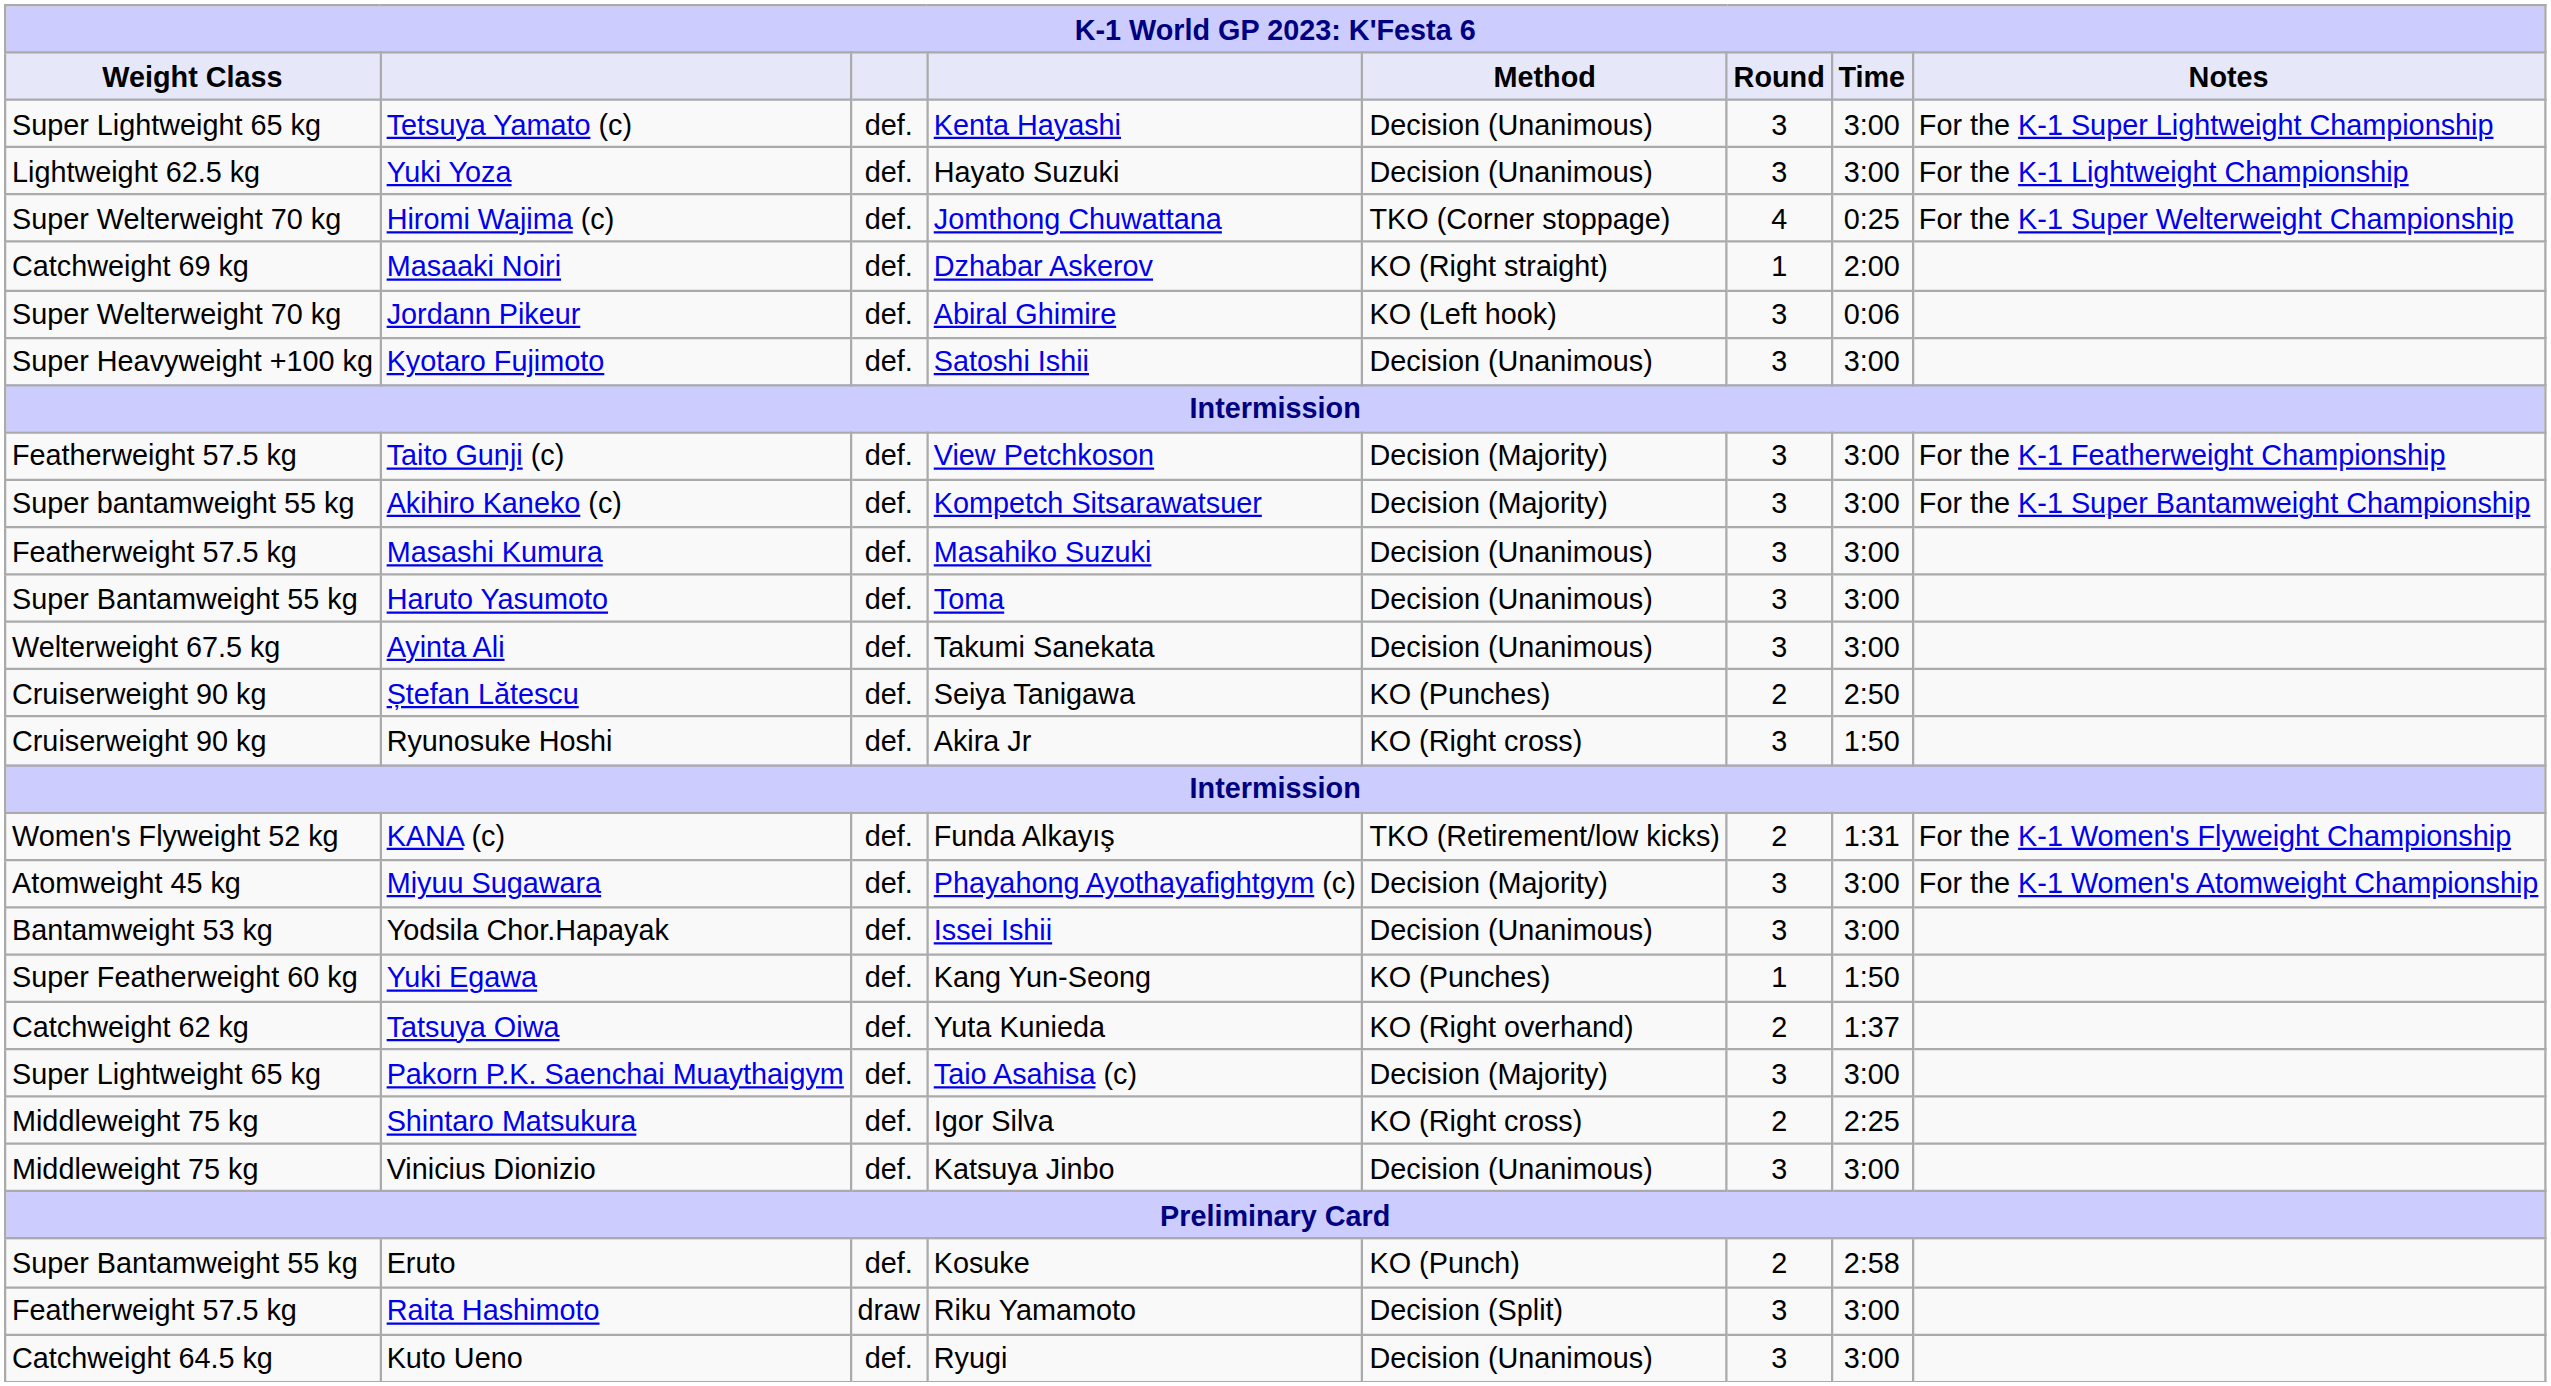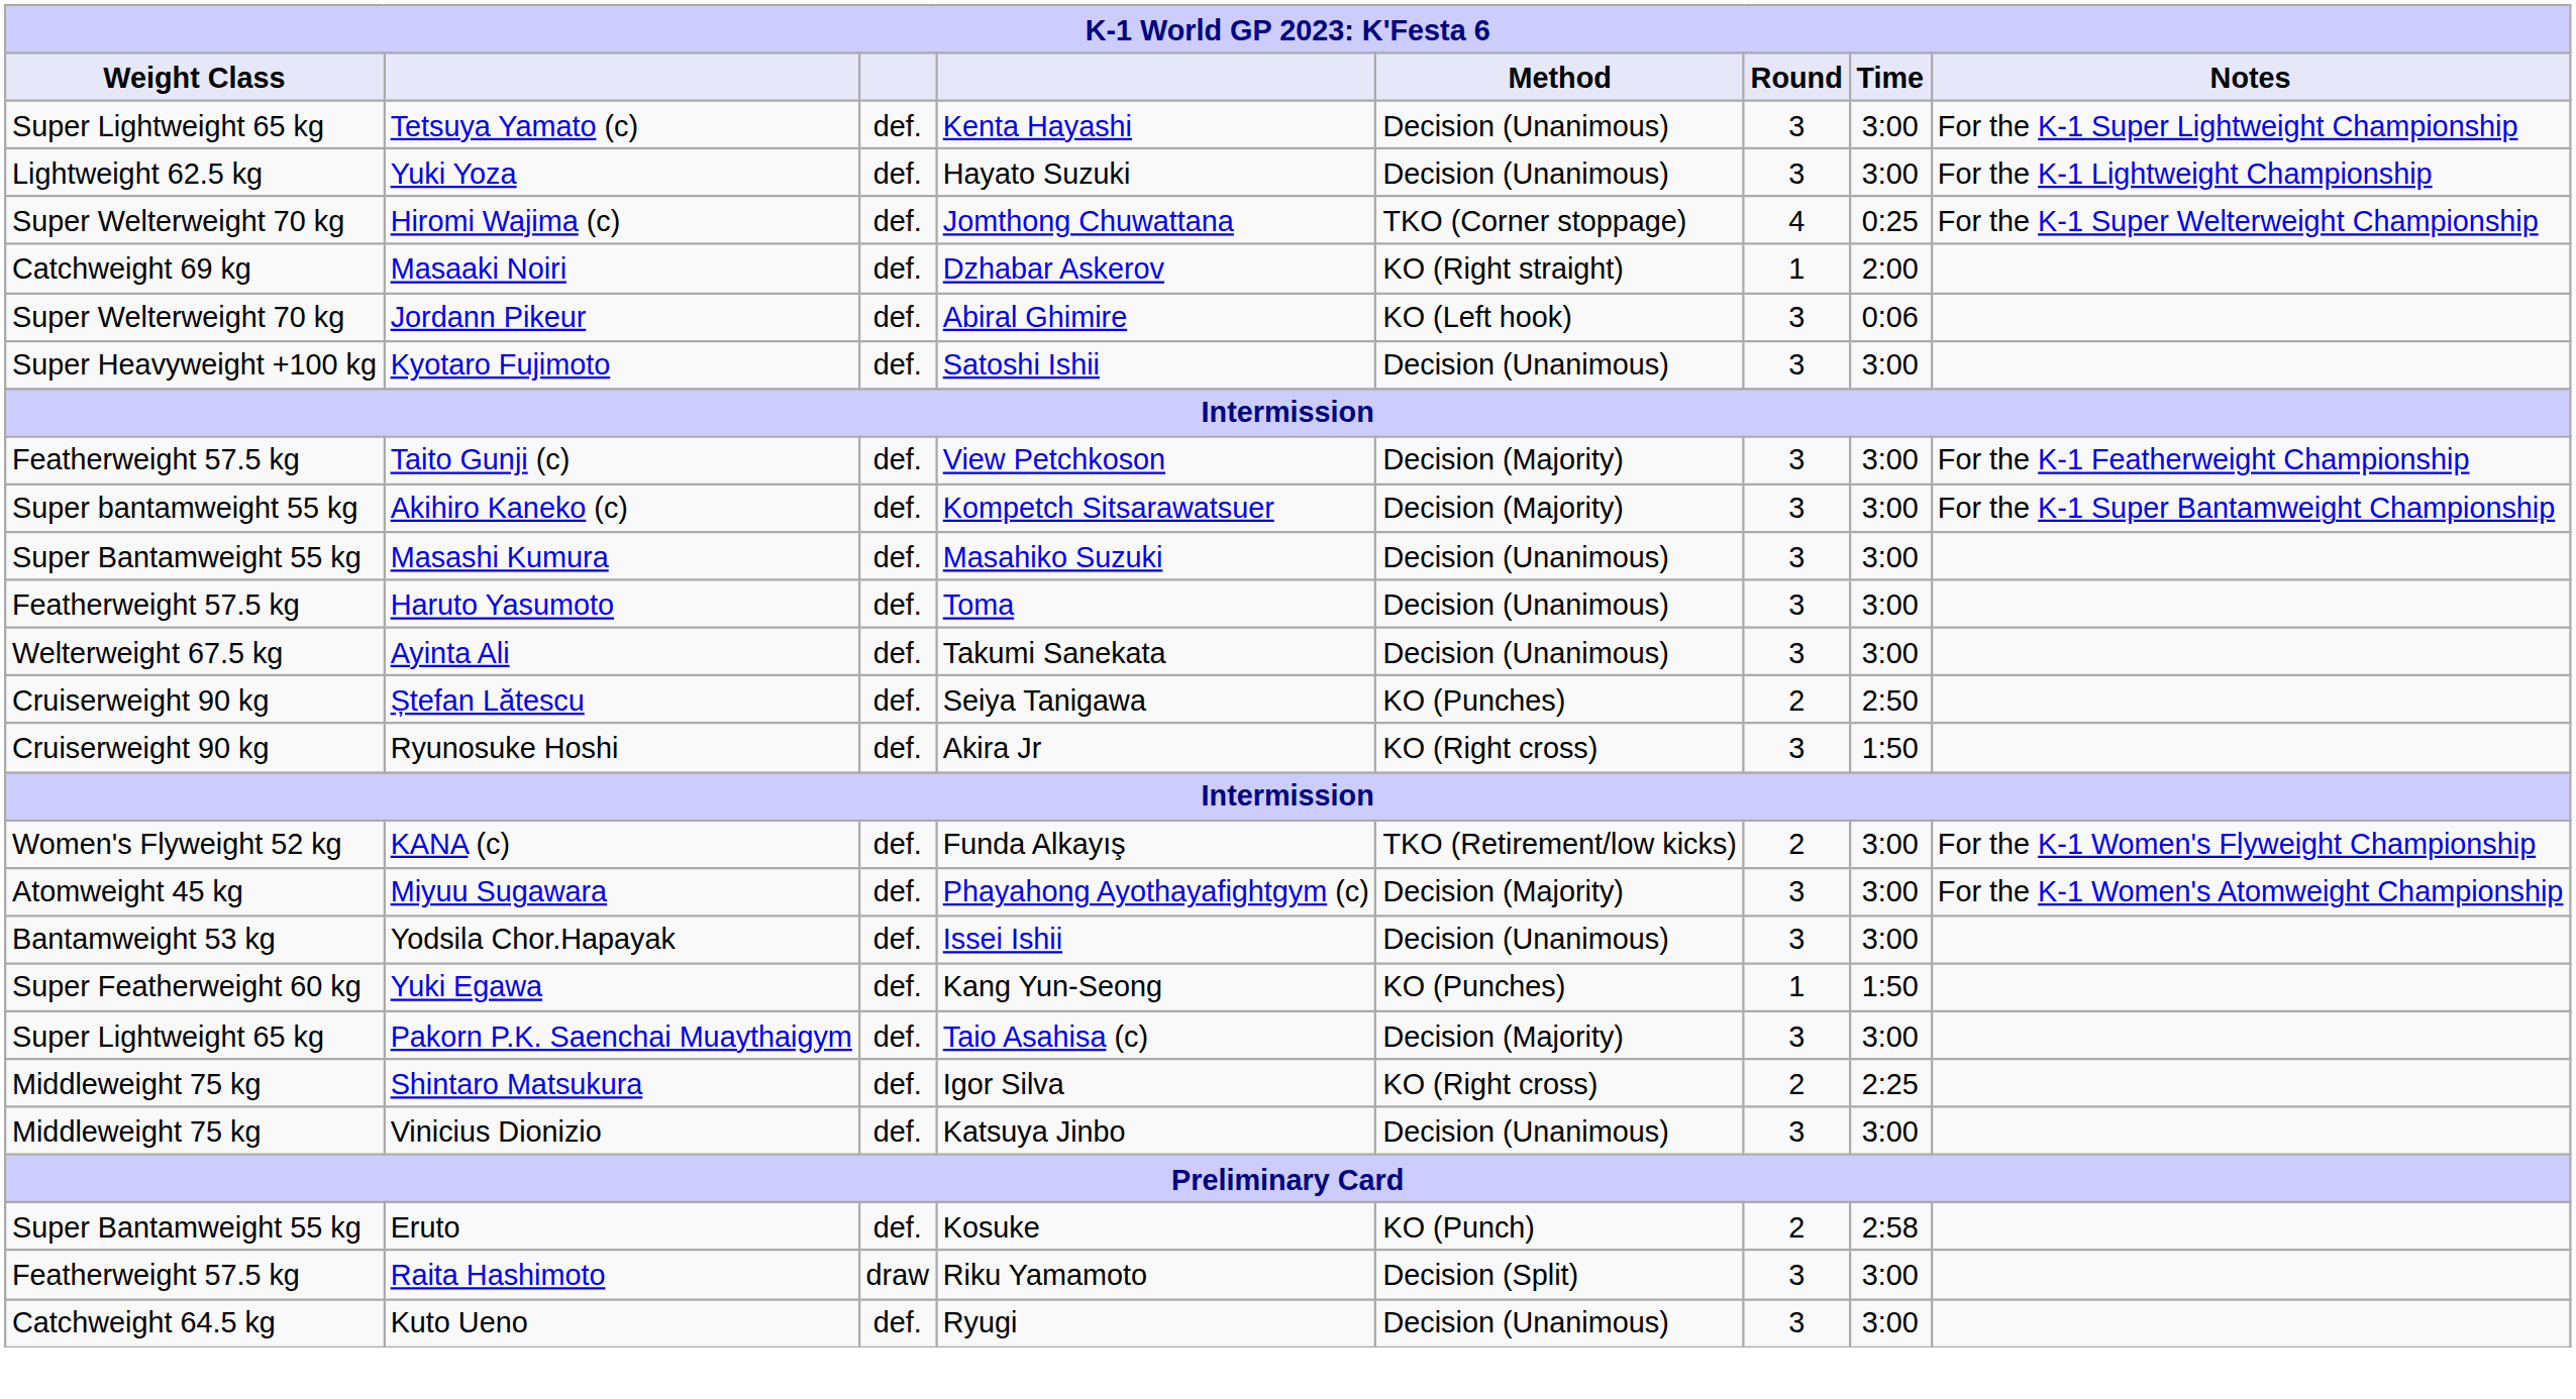Masashi Kumura | Weight Class: Featherweight 57.5 kg -> Super Bantamweight 55 kg
Haruto Yasumoto | Weight Class: Super Bantamweight 55 kg -> Featherweight 57.5 kg
KANA (c) | Time: 1:31 -> 3:00
- row: Catchweight 62 kg | Tatsuya Oiwa | def. | Yuta Kunieda | KO (Right overhand) | 2 | 1:37
